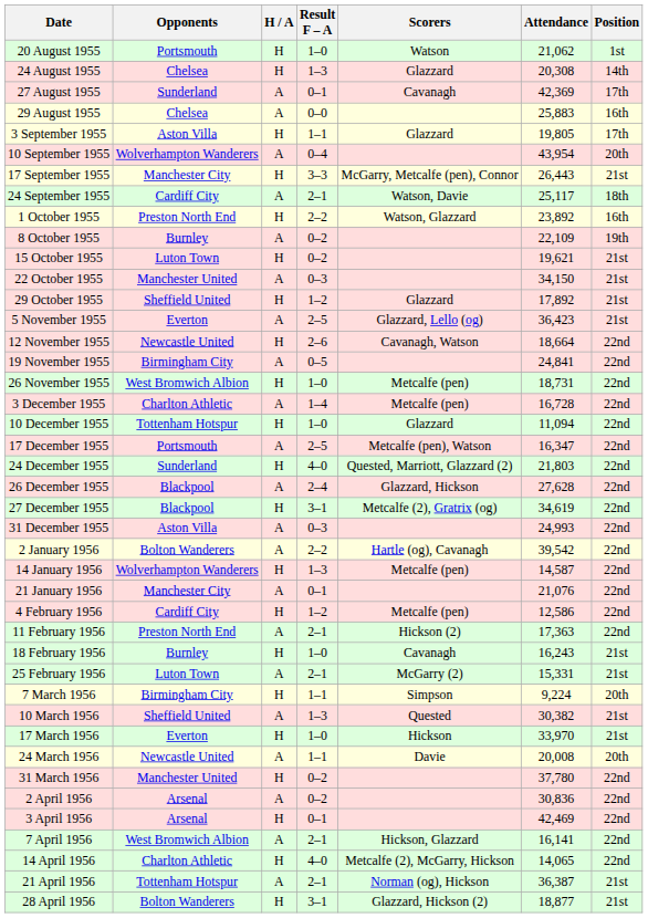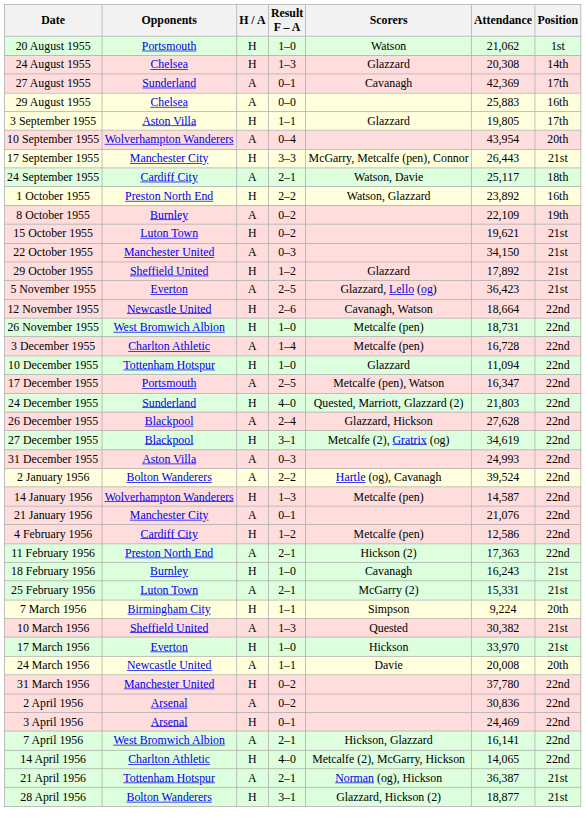- row: 19 November 1955 | Birmingham City | A | 0–5 | 24,841 | 22nd
2 January 1956 | Attendance: 39,542 -> 39,524
3 April 1956 | Attendance: 42,469 -> 24,469
